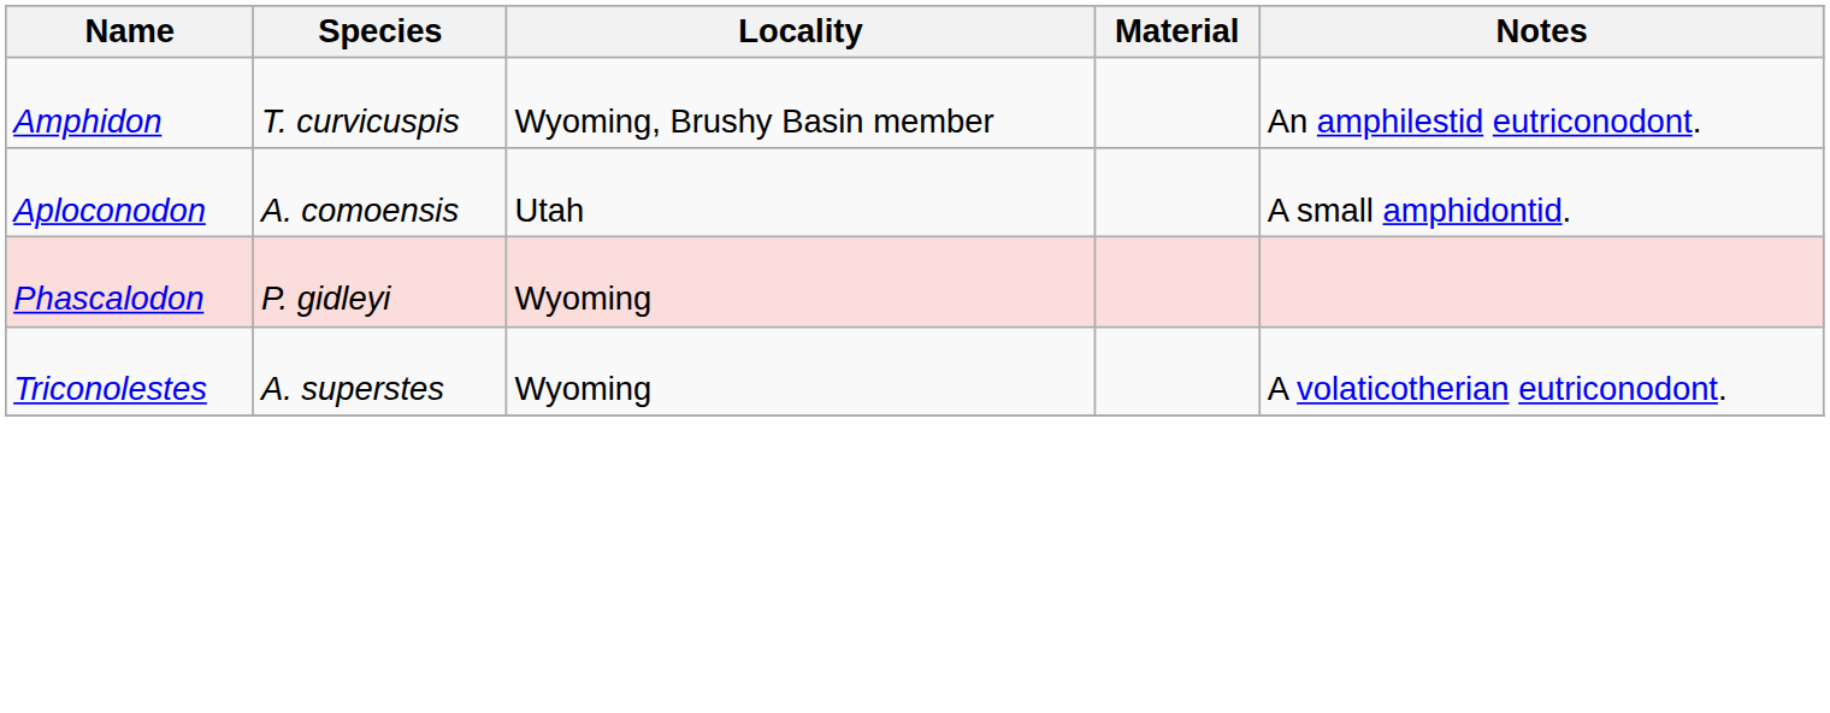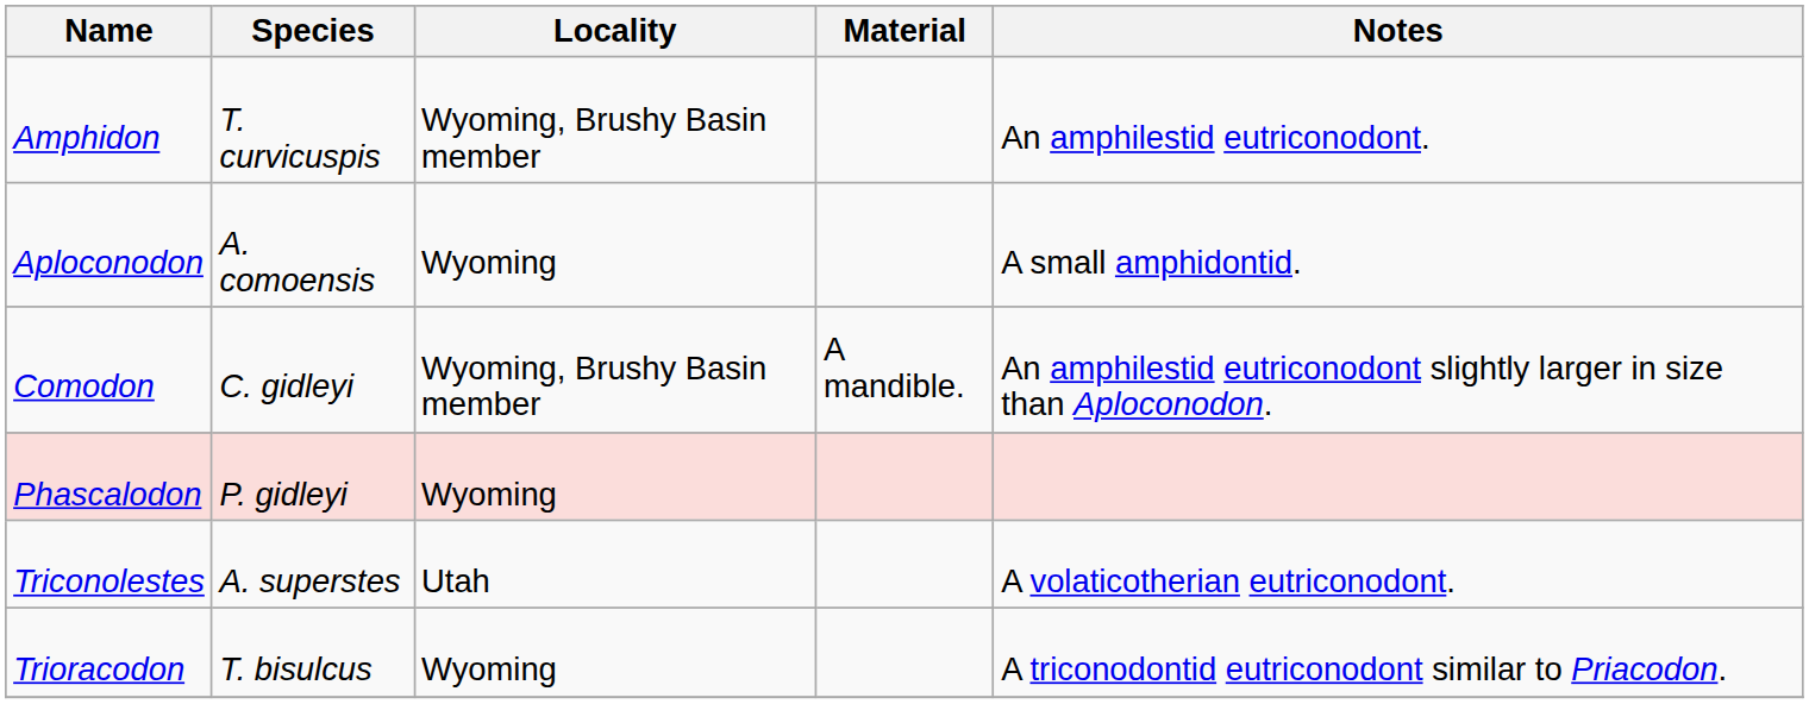Aploconodon | Locality: Utah -> Wyoming
+ row: Comodon | C. gidleyi | Wyoming, Brushy Basin member | A mandible. | An amphilestid eutriconodont slightly larger in size than Aploconodon.
Triconolestes | Locality: Wyoming -> Utah
+ row: Trioracodon | T. bisulcus | Wyoming | A triconodontid eutriconodont similar to Priacodon.
